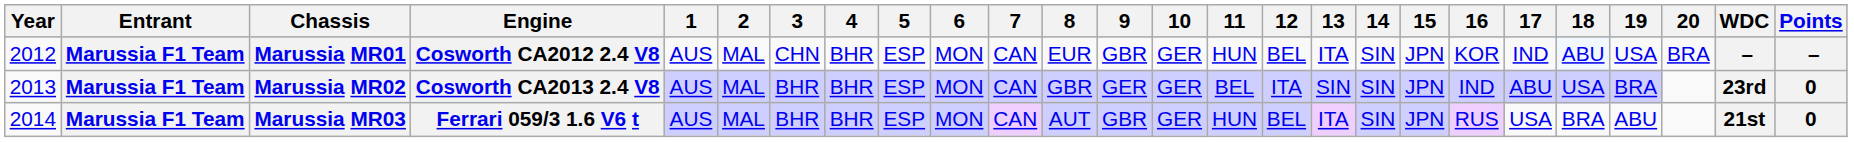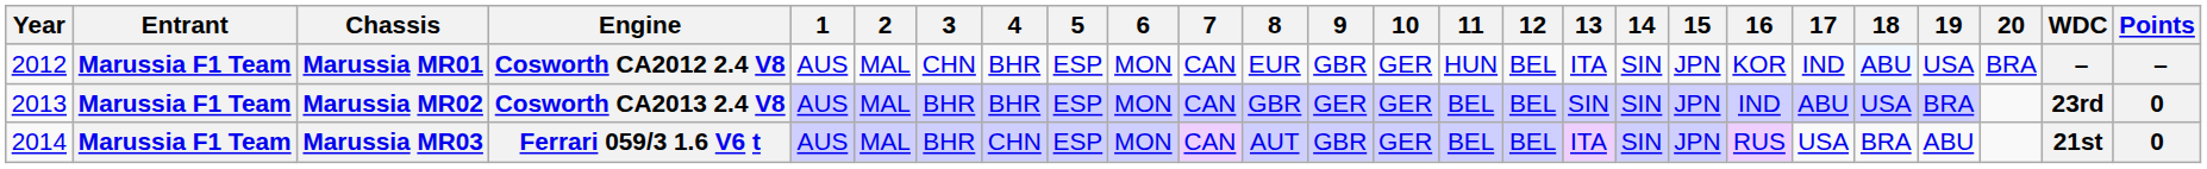Marussia MR02 | 12: ITA -> BEL
Marussia MR03 | 4: BHR -> CHN
Marussia MR03 | 11: HUN -> BEL
